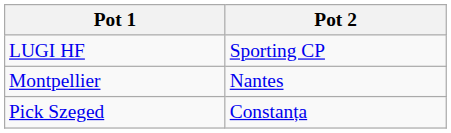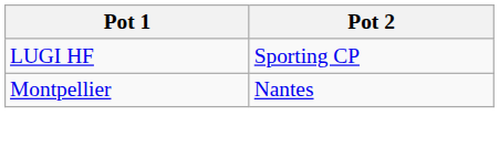- row: Pick Szeged | Constanța
